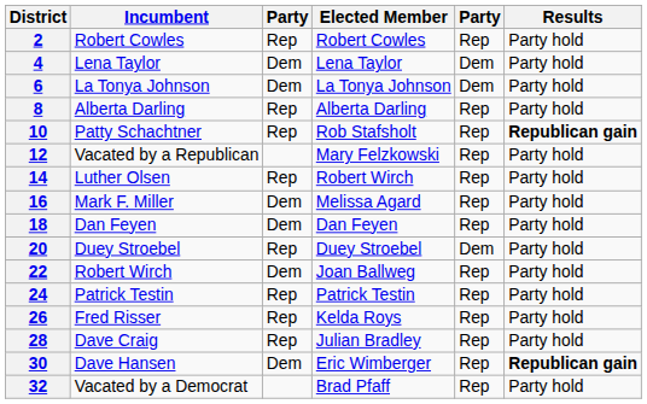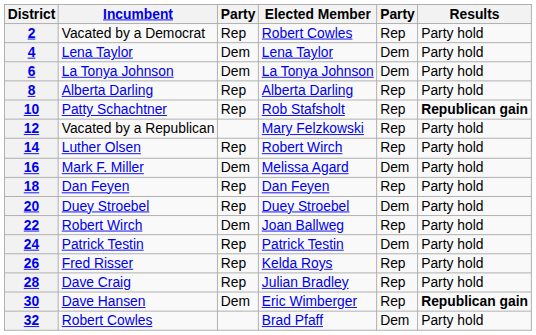2 | Incumbent: Robert Cowles -> Vacated by a Democrat
16 | column 5: Rep -> Dem
18 | column 3: Dem -> Rep
24 | column 5: Rep -> Dem
32 | Incumbent: Vacated by a Democrat -> Robert Cowles
32 | column 5: Rep -> Dem
